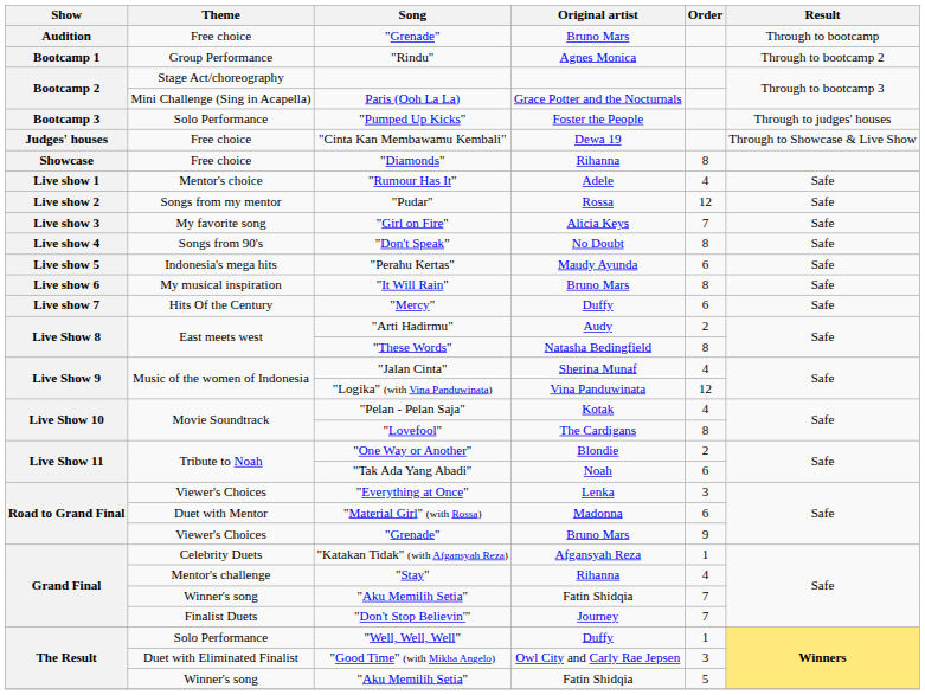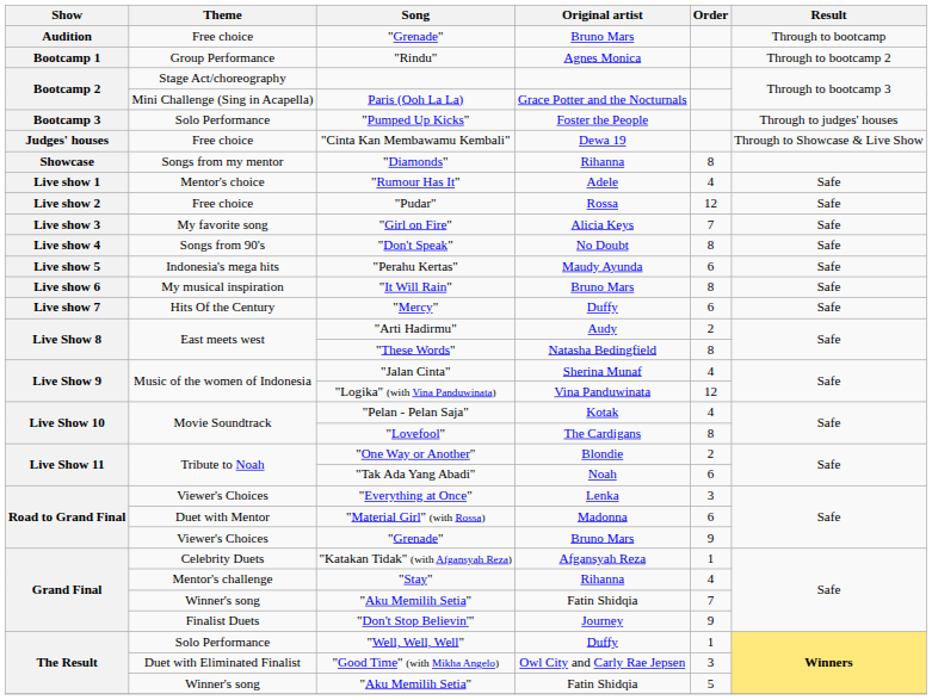"Diamonds" | Theme: Free choice -> Songs from my mentor
"Pudar" | Theme: Songs from my mentor -> Free choice
"Don't Stop Believin'" | Order: 7 -> 9
